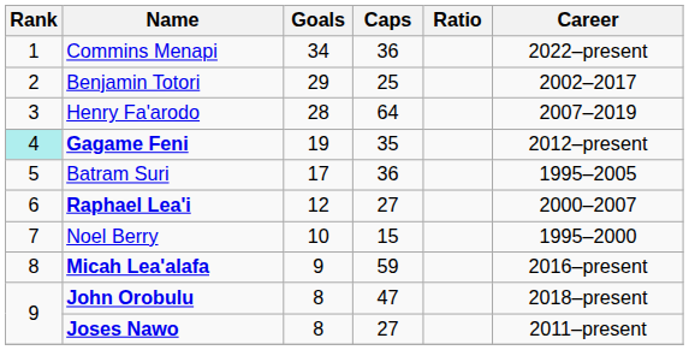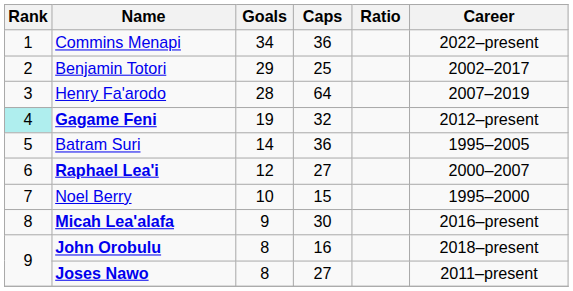Gagame Feni | Caps: 35 -> 32
Batram Suri | Goals: 17 -> 14
Micah Lea'alafa | Caps: 59 -> 30
John Orobulu | Caps: 47 -> 16
